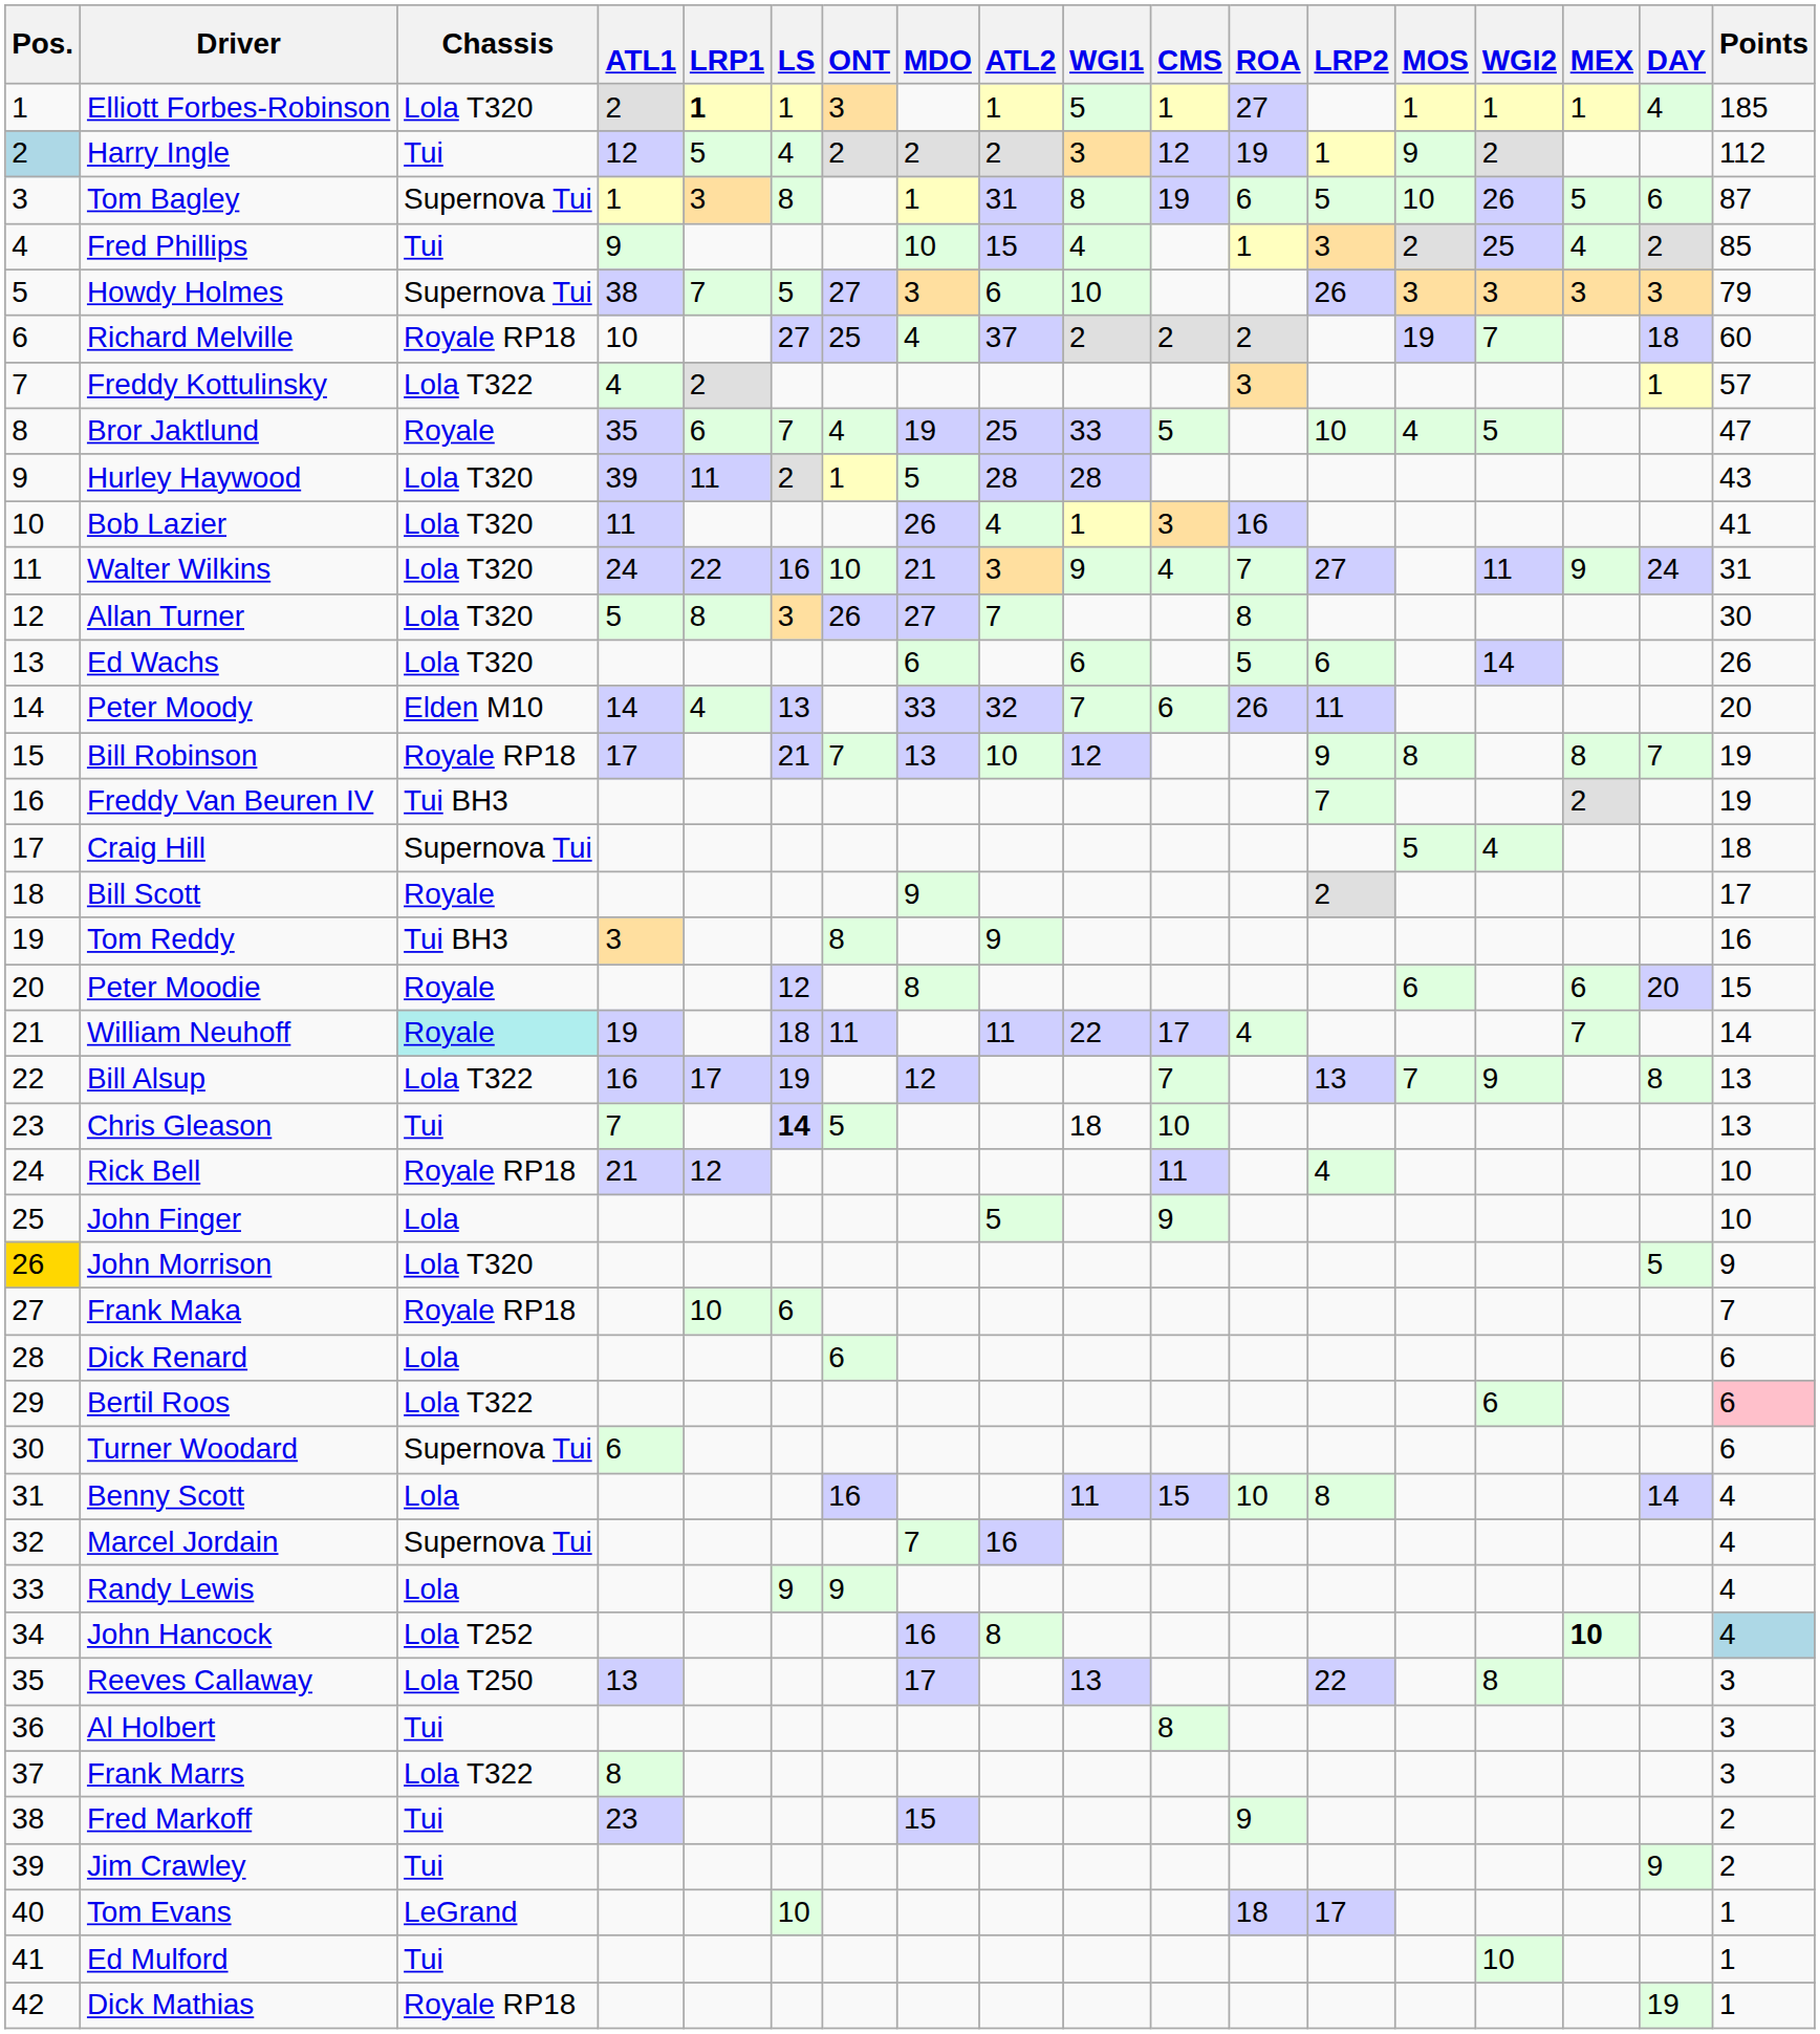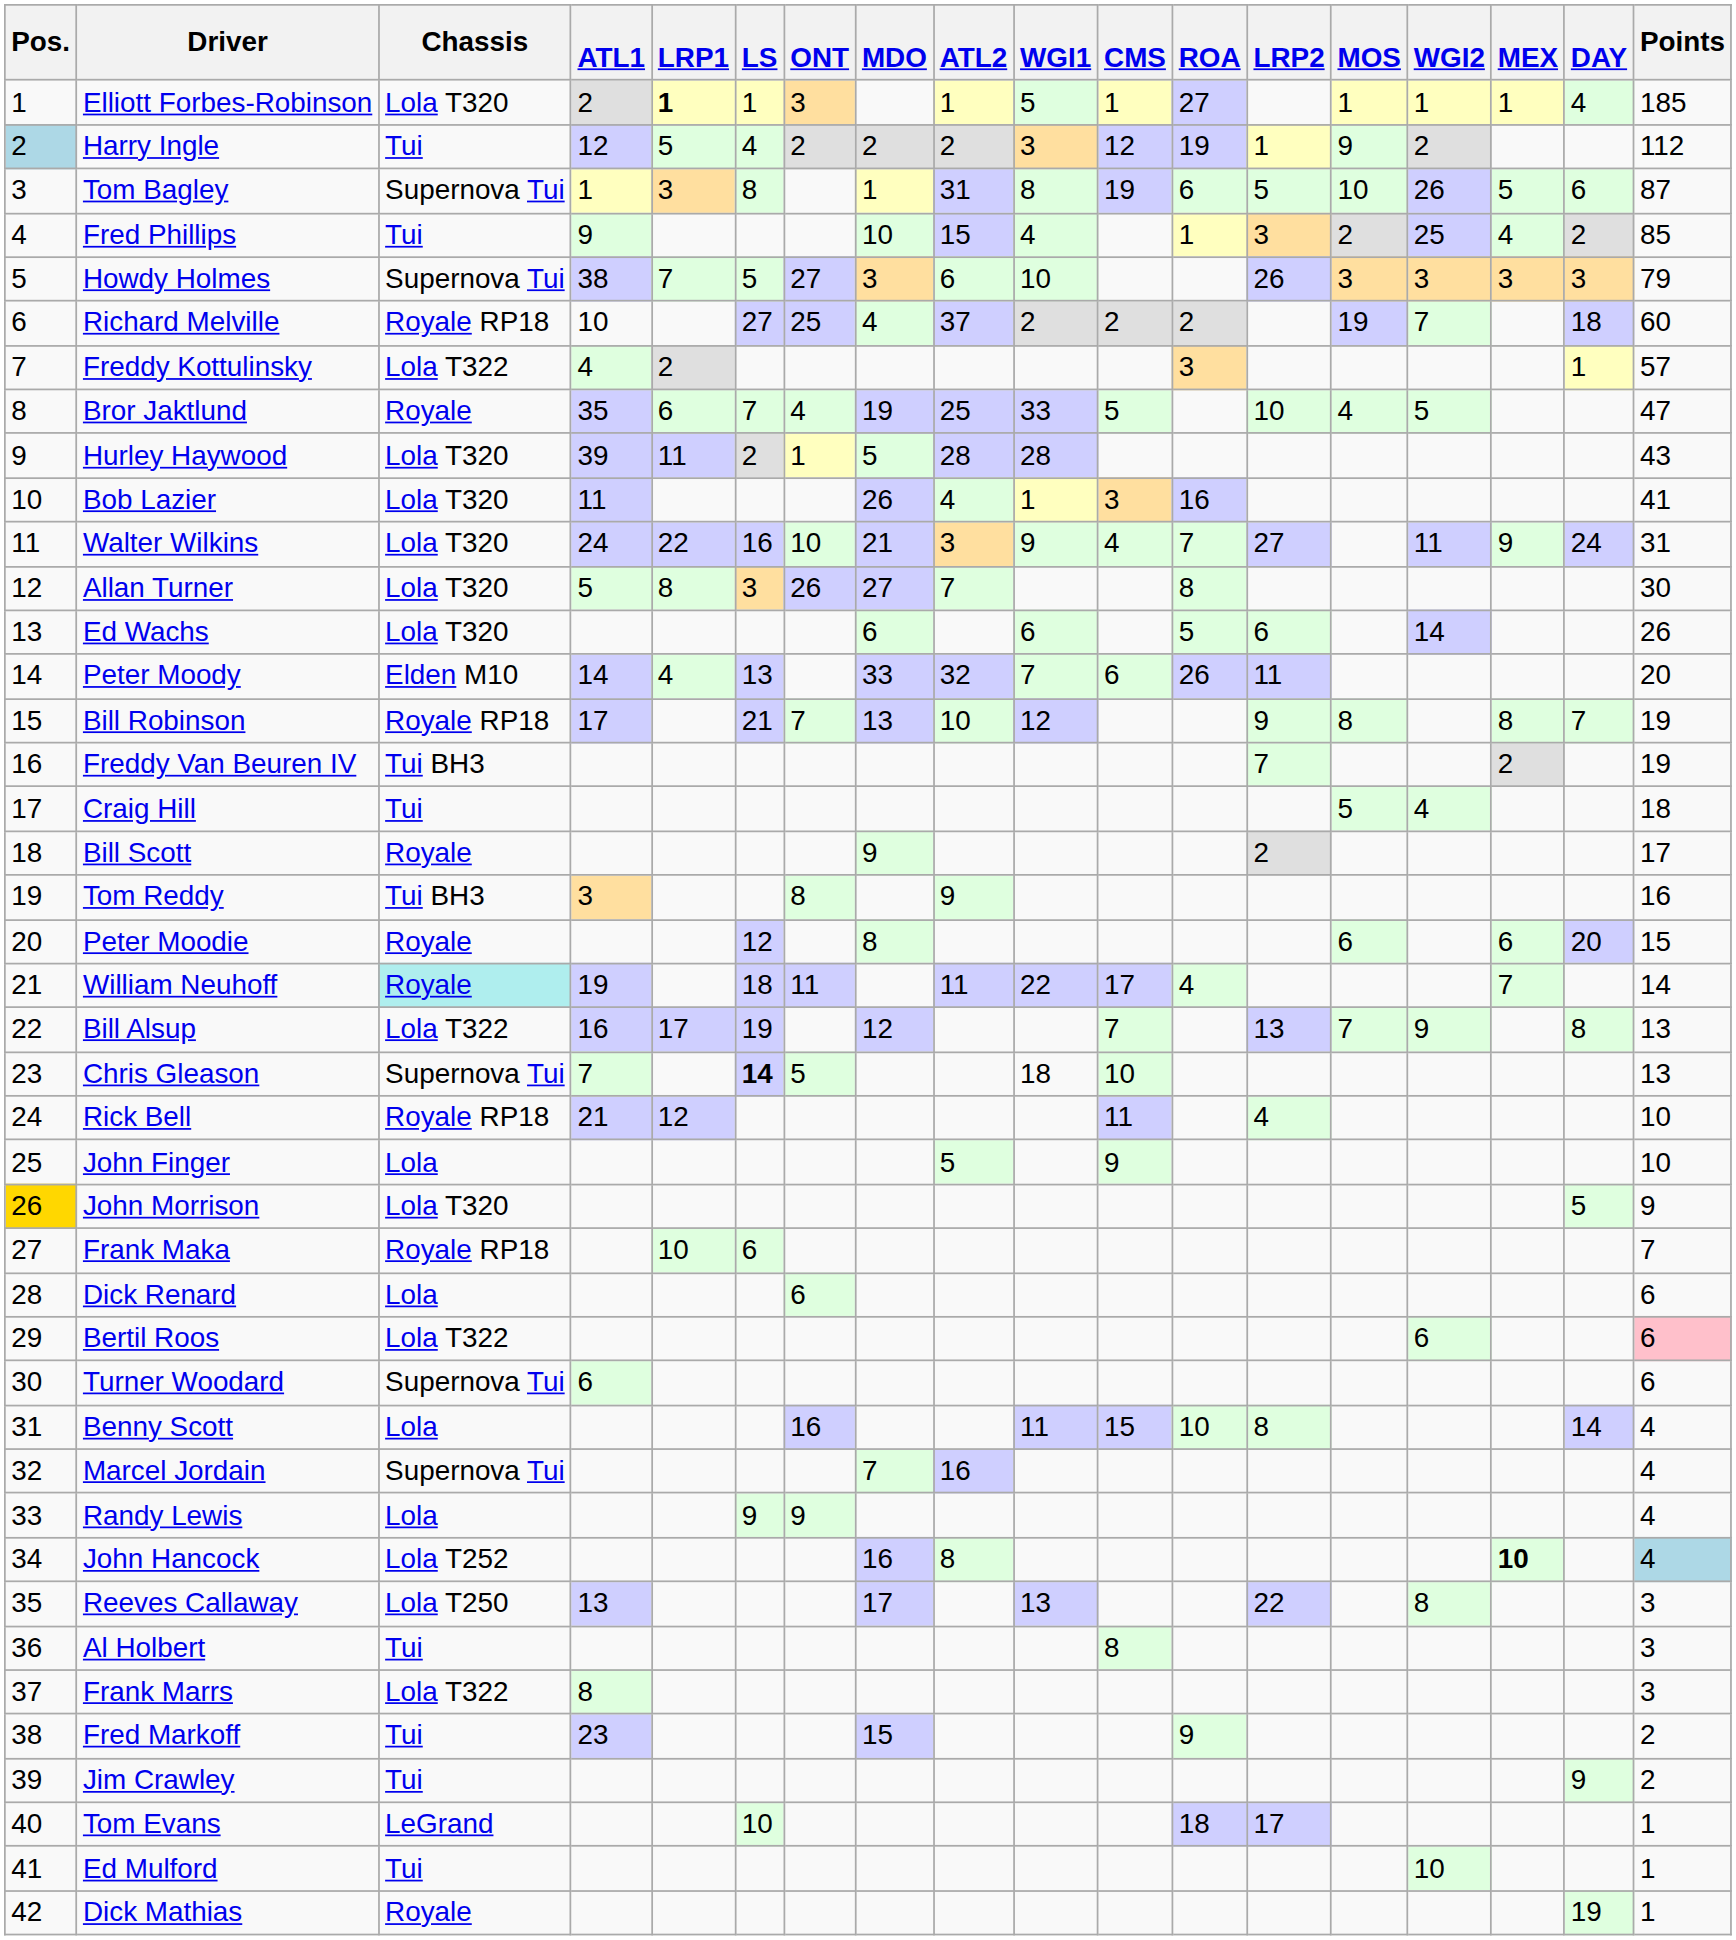Craig Hill | Chassis: Supernova Tui -> Tui
Chris Gleason | Chassis: Tui -> Supernova Tui
Dick Mathias | Chassis: Royale RP18 -> Royale
